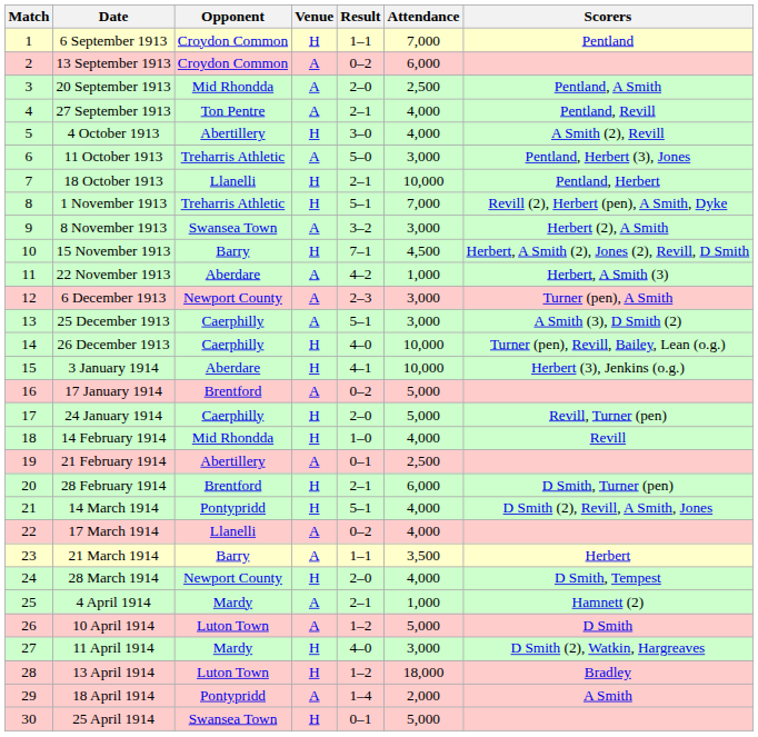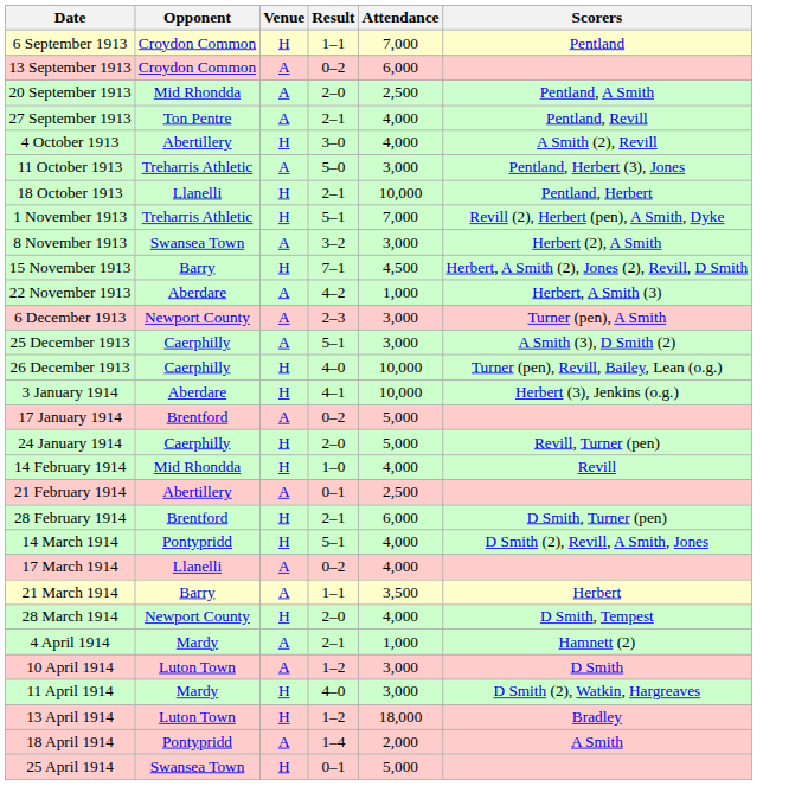- column: Match | 1 | 2 | 3 | 4 | 5 | 6 | 7 | 8 | 9 | 10 | 11 | 12 | 13 | 14 | 15 | 16 | 17 | 18 | 19 | 20 | 21 | 22 | 23 | 24 | 25 | 26 | 27 | 28 | 29 | 30
10 April 1914 | Attendance: 5,000 -> 3,000
